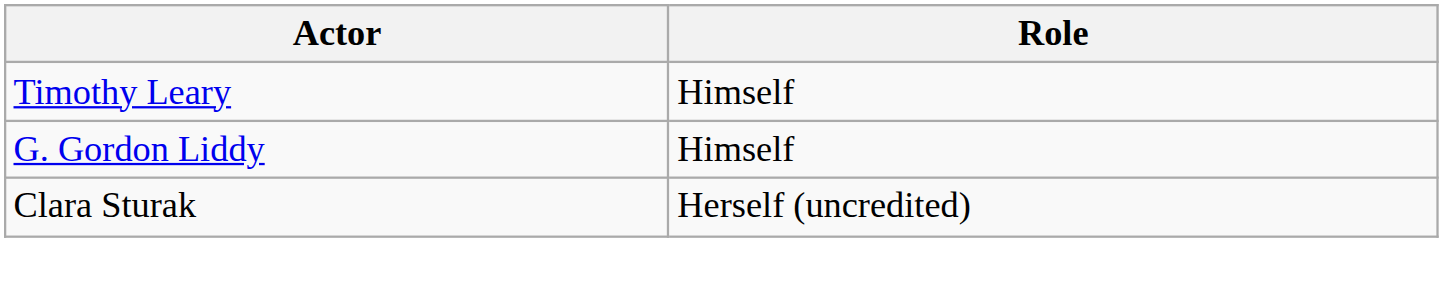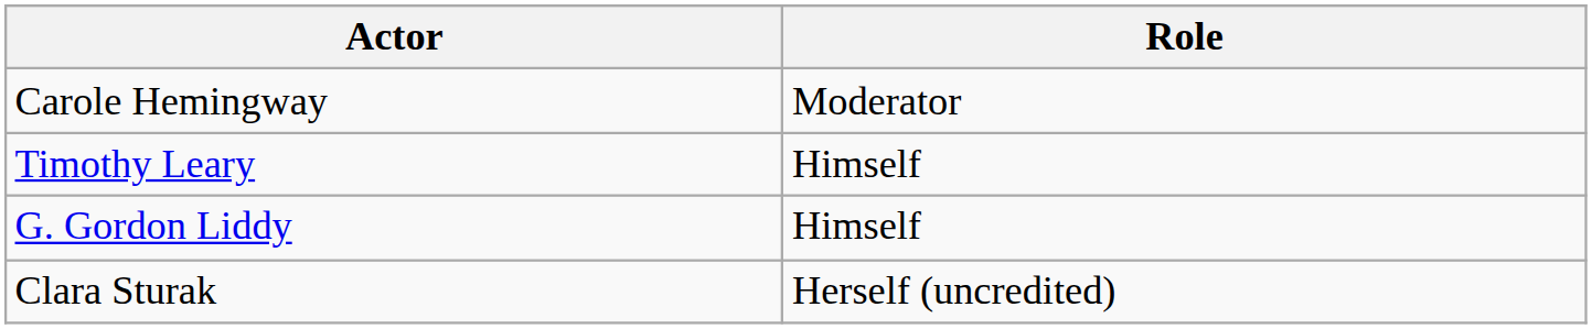+ row: Carole Hemingway | Moderator
